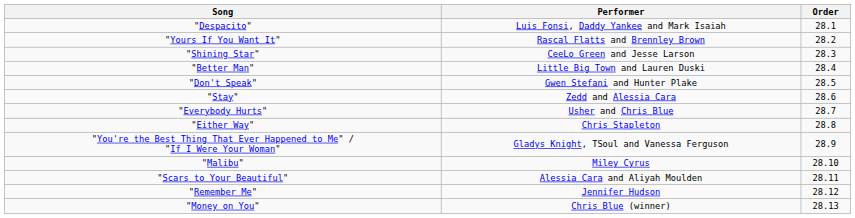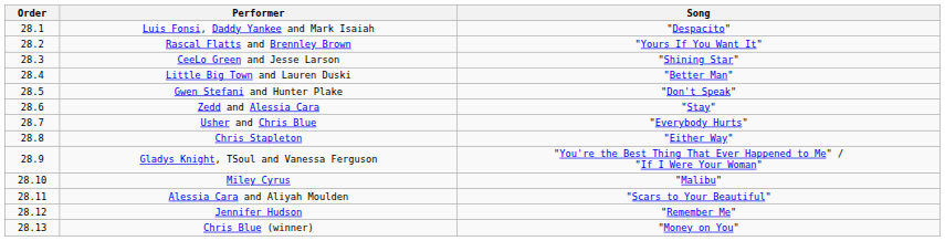columns swapped: Order <-> Song
